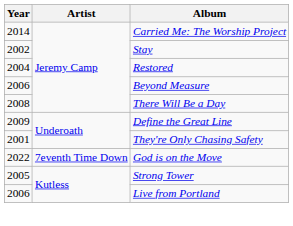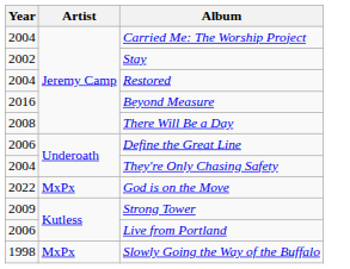Carried Me: The Worship Project | Year: 2014 -> 2004
Beyond Measure | Year: 2006 -> 2016
Define the Great Line | Year: 2009 -> 2006
They're Only Chasing Safety | Year: 2001 -> 2004
God is on the Move | Artist: 7eventh Time Down -> MxPx
Strong Tower | Year: 2005 -> 2009
+ row: 1998 | MxPx | Slowly Going the Way of the Buffalo
